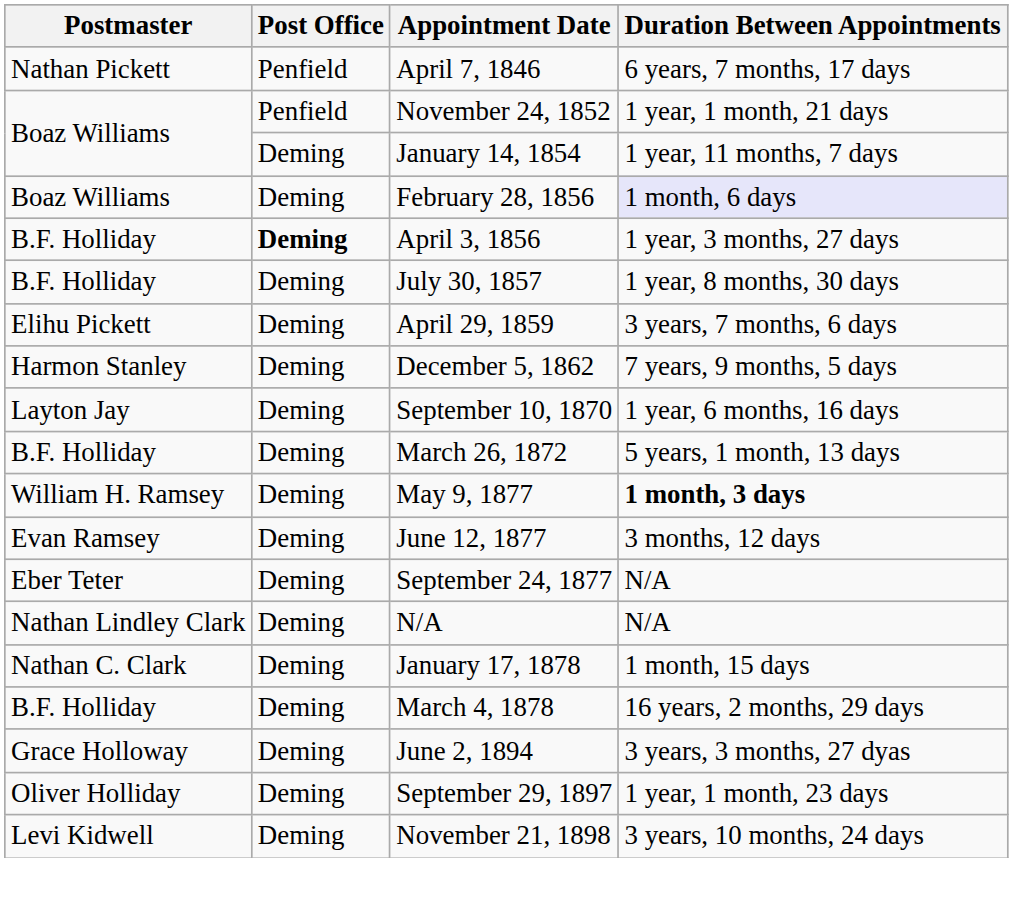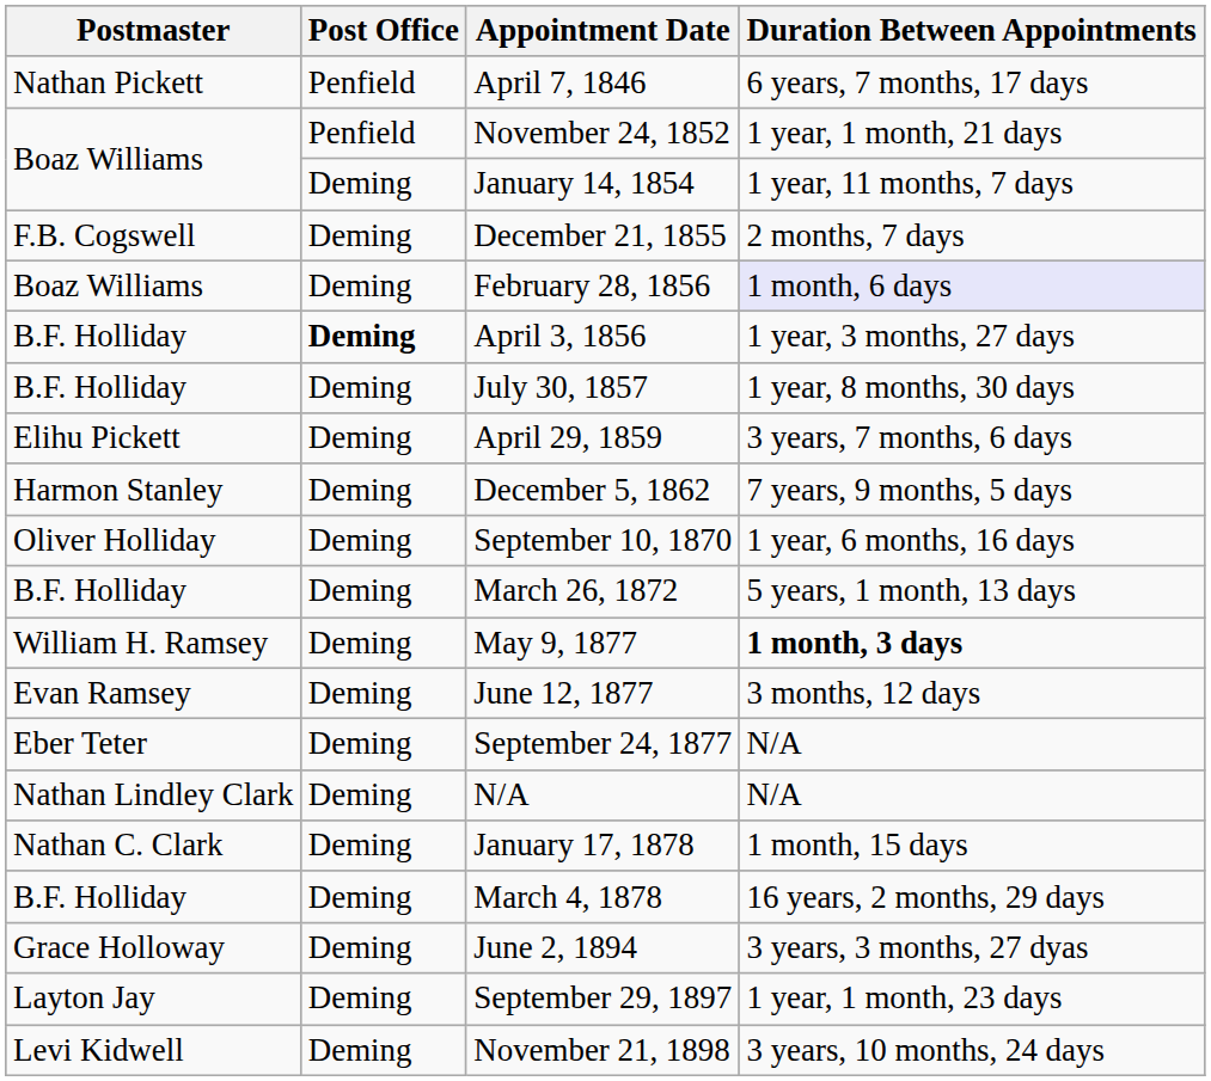+ row: F.B. Cogswell | Deming | December 21, 1855 | 2 months, 7 days
September 10, 1870 | Postmaster: Layton Jay -> Oliver Holliday
September 29, 1897 | Postmaster: Oliver Holliday -> Layton Jay
